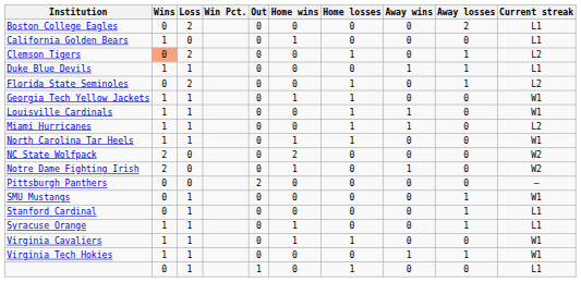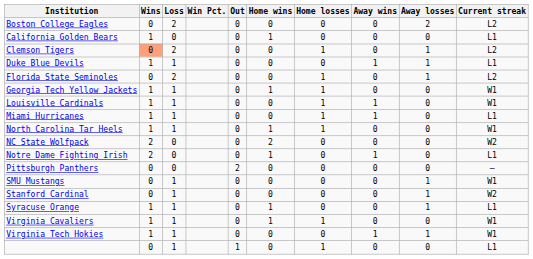Boston College Eagles | Current streak: L1 -> L2
Miami Hurricanes | Current streak: L2 -> L1
Notre Dame Fighting Irish | Current streak: W2 -> L1
Stanford Cardinal | Current streak: L1 -> W2
